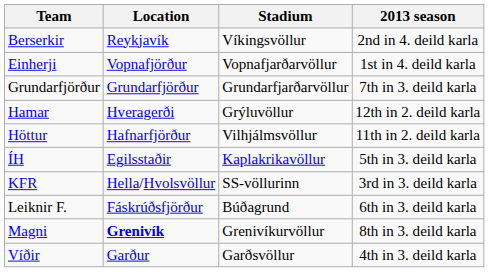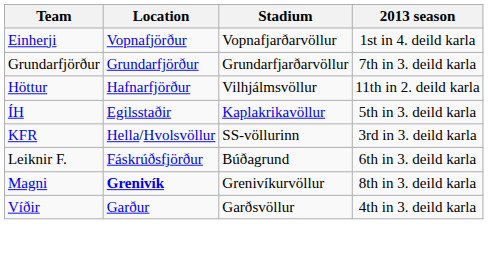- row: Berserkir | Reykjavík | Víkingsvöllur | 2nd in 4. deild karla
- row: Hamar | Hveragerði | Grýluvöllur | 12th in 2. deild karla
